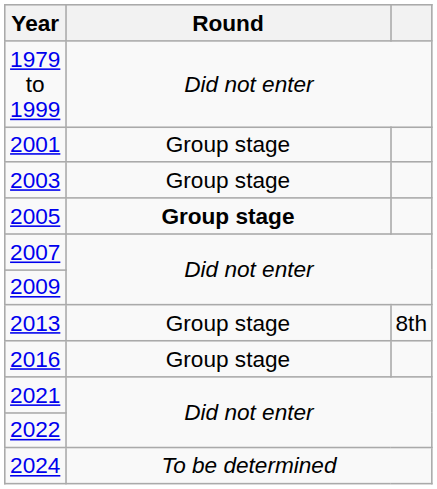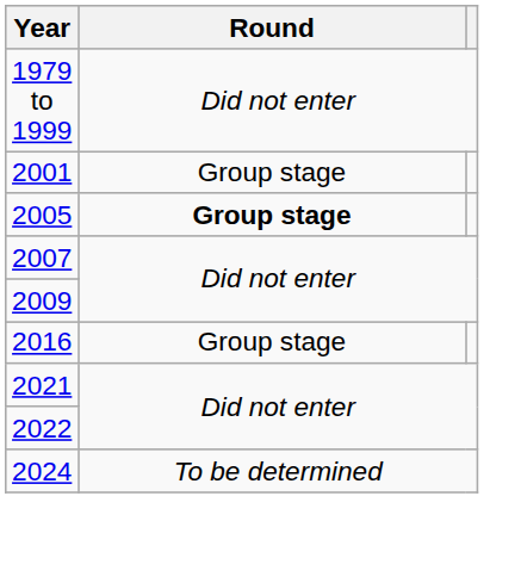- row: 2003 | Group stage
- row: 2013 | Group stage | 8th
